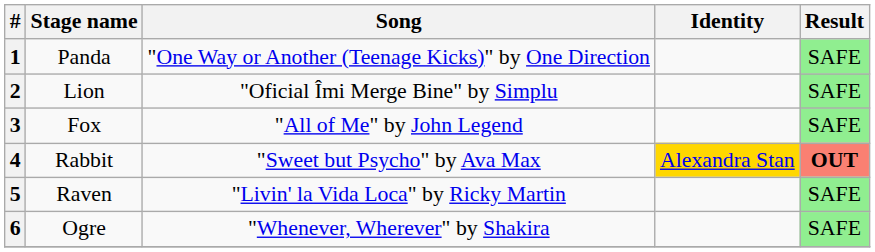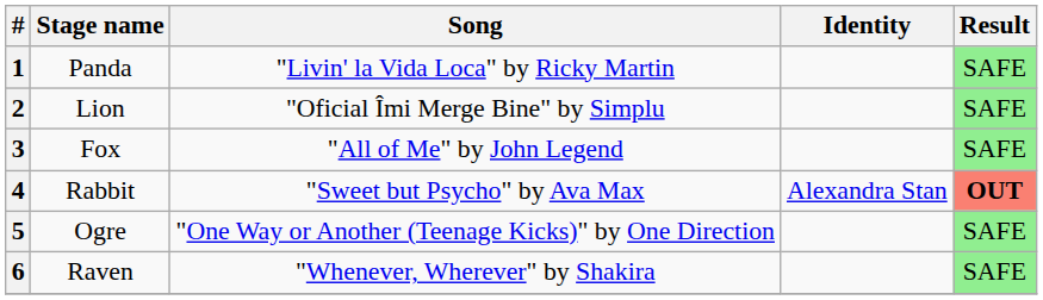1 | Song: "One Way or Another (Teenage Kicks)" by One Direction -> "Livin' la Vida Loca" by Ricky Martin
4 | Identity: gold background -> no background
5 | Stage name: Raven -> Ogre
5 | Song: "Livin' la Vida Loca" by Ricky Martin -> "One Way or Another (Teenage Kicks)" by One Direction
6 | Stage name: Ogre -> Raven
